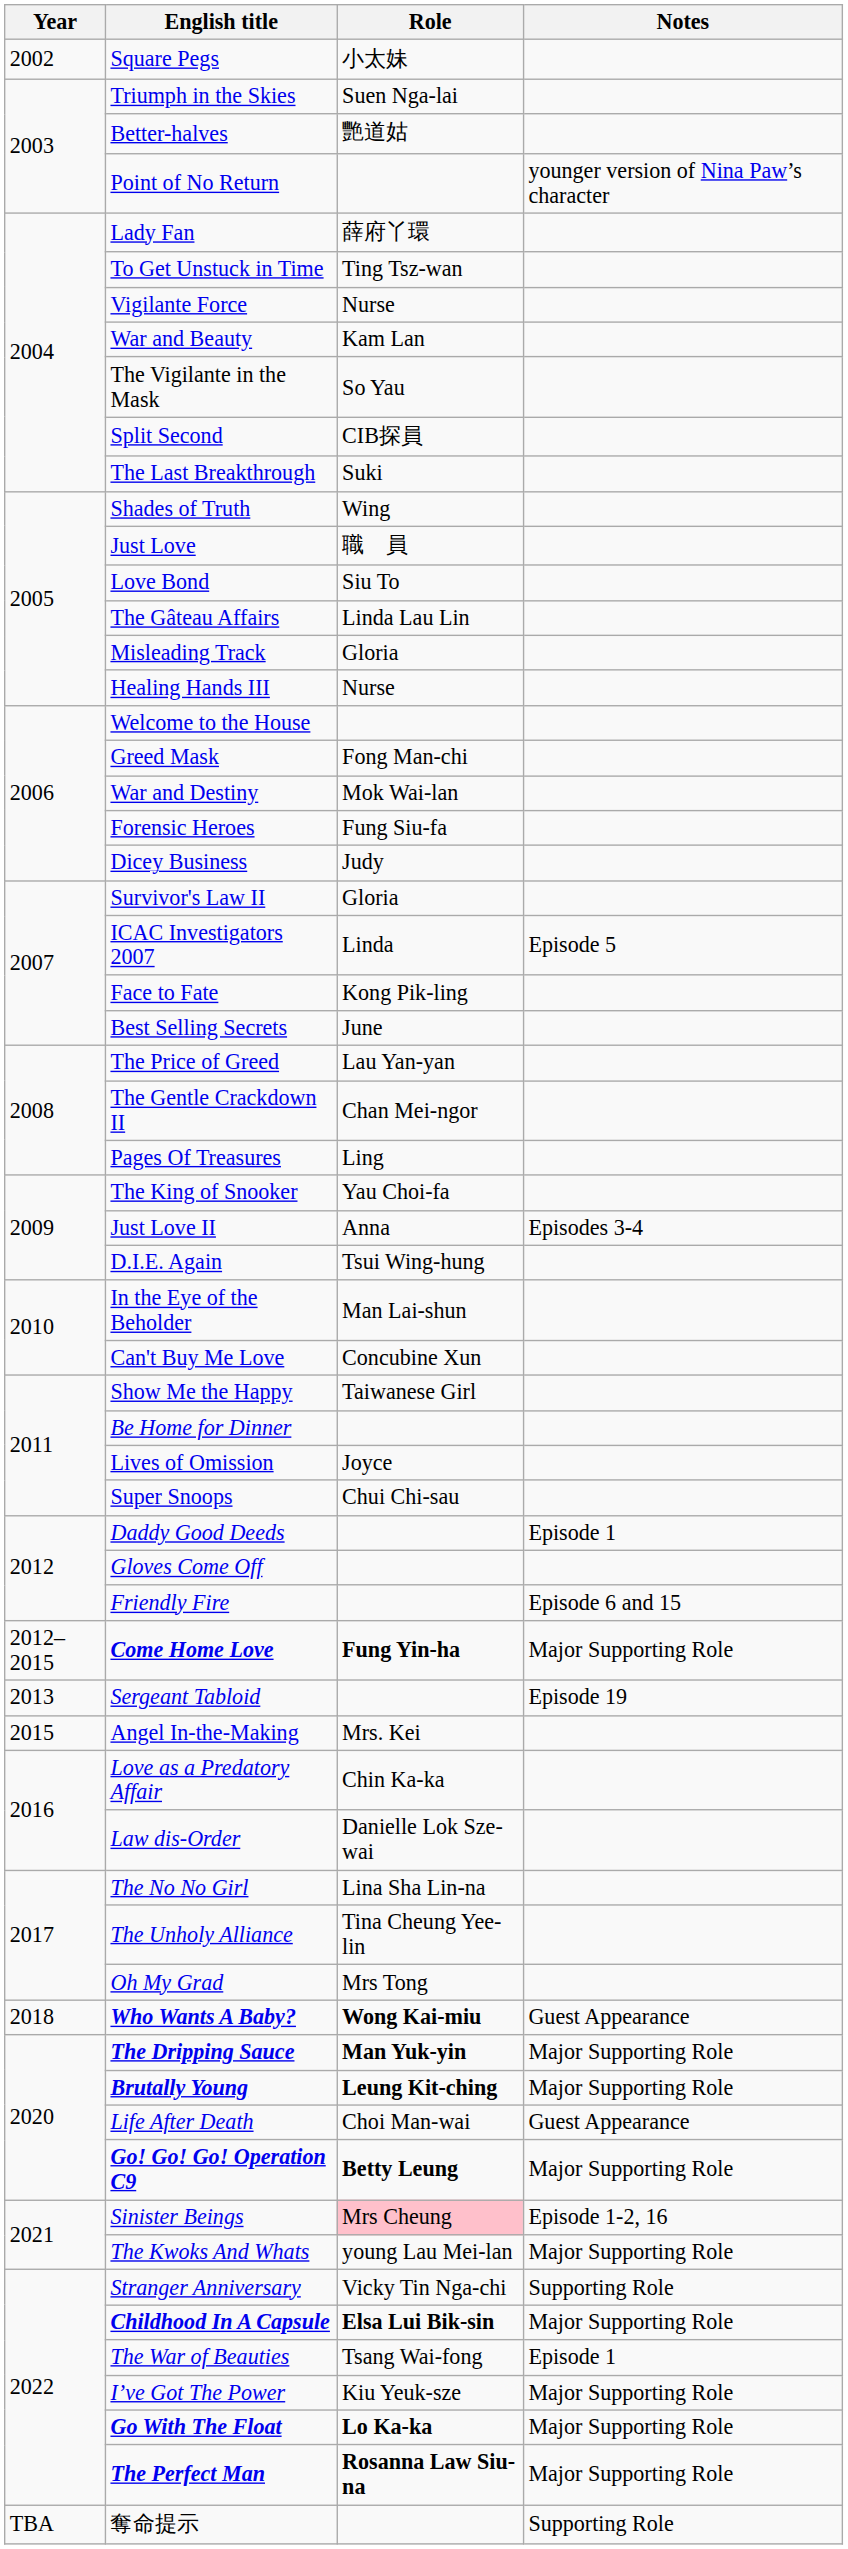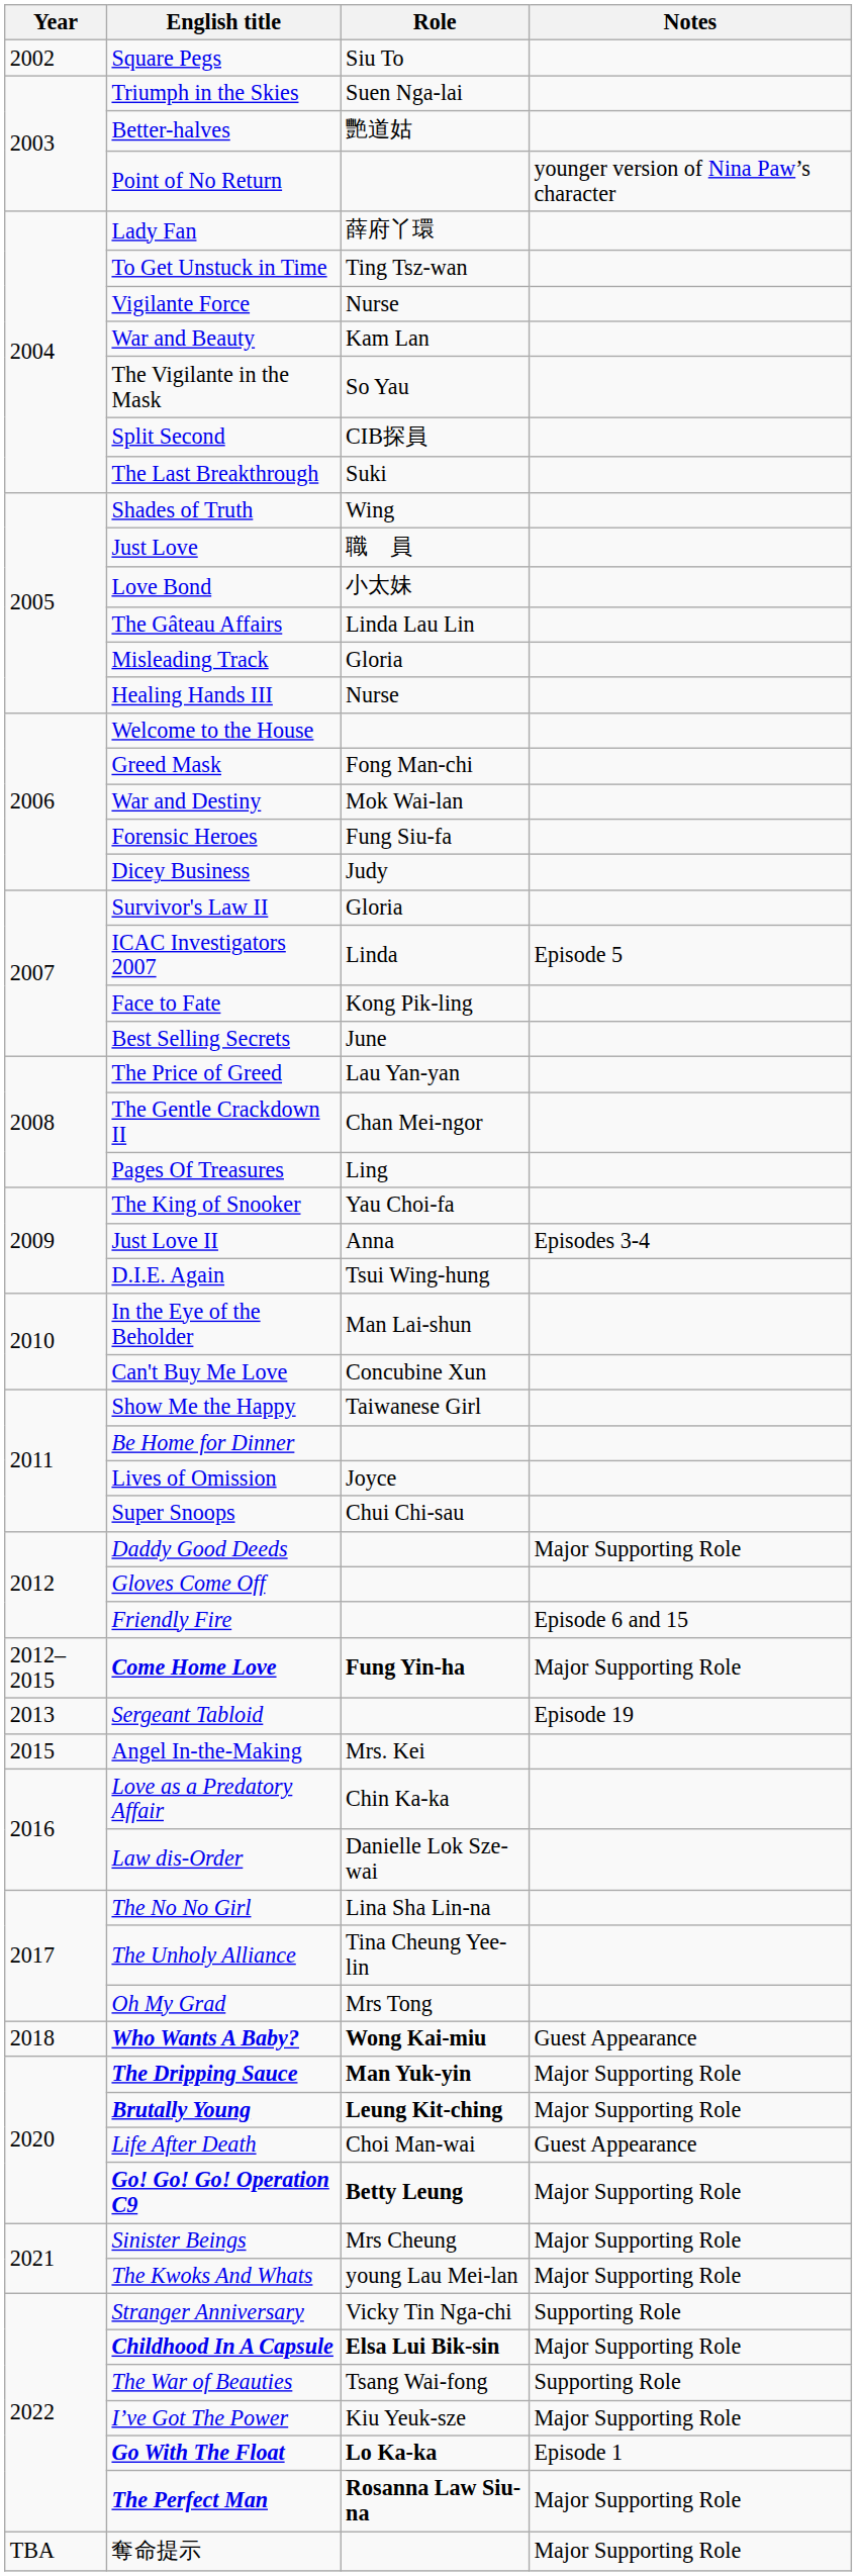Square Pegs | Role: 小太妹 -> Siu To
Love Bond | Role: Siu To -> 小太妹
Daddy Good Deeds | Notes: Episode 1 -> Major Supporting Role
Sinister Beings | Role: pink background -> no background
Sinister Beings | Notes: Episode 1-2, 16 -> Major Supporting Role
The War of Beauties | Notes: Episode 1 -> Supporting Role
Go With The Float | Notes: Major Supporting Role -> Episode 1
奪命提示 | Notes: Supporting Role -> Major Supporting Role
